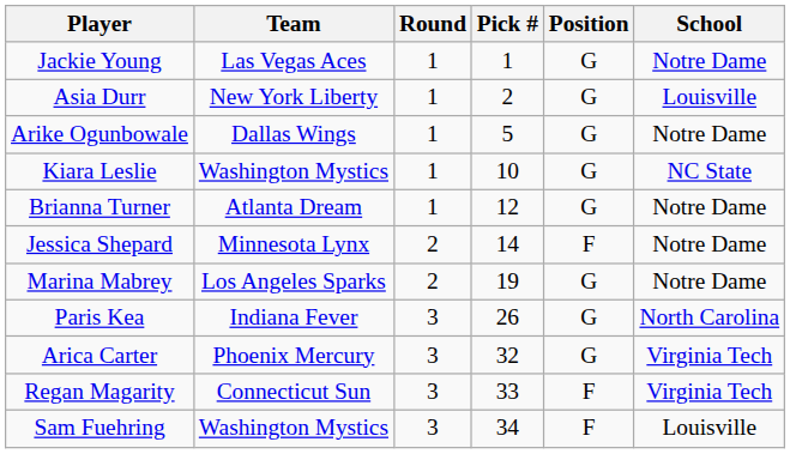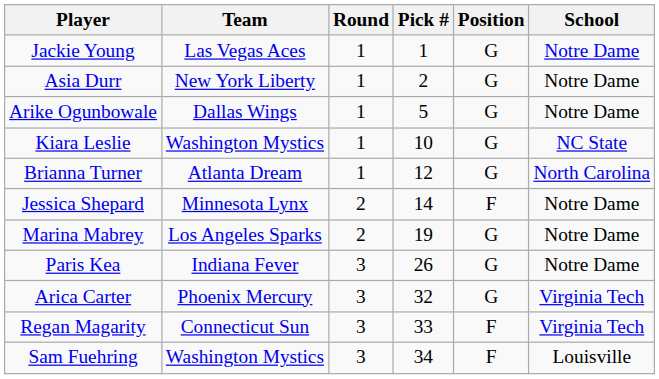Asia Durr | School: Louisville -> Notre Dame
Brianna Turner | School: Notre Dame -> North Carolina
Paris Kea | School: North Carolina -> Notre Dame
